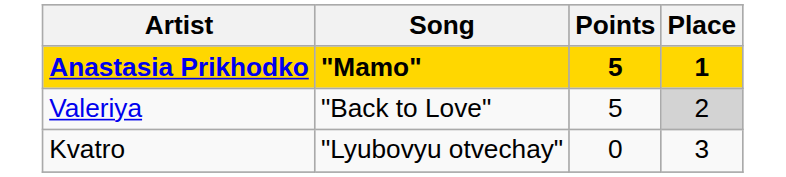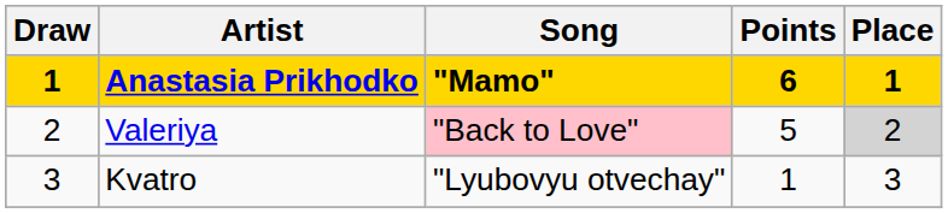+ column: Draw | 1 | 2 | 3
Anastasia Prikhodko | Points: 5 -> 6
Valeriya | Song: no background -> pink background
Kvatro | Points: 0 -> 1
